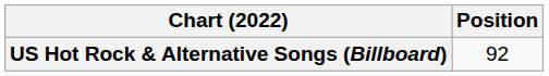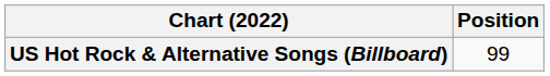US Hot Rock & Alternative Songs (Billboard) | Position: 92 -> 99
